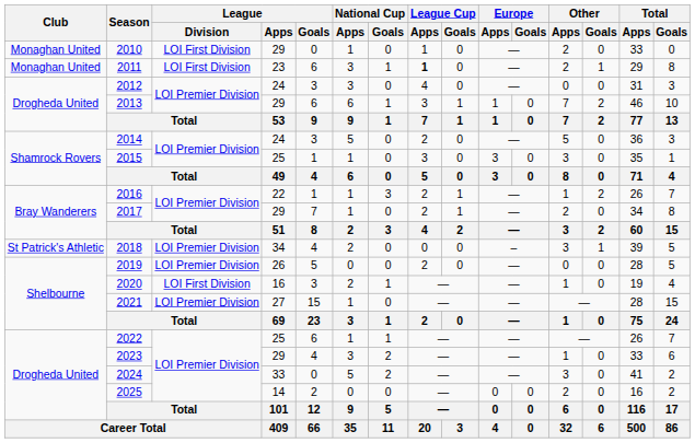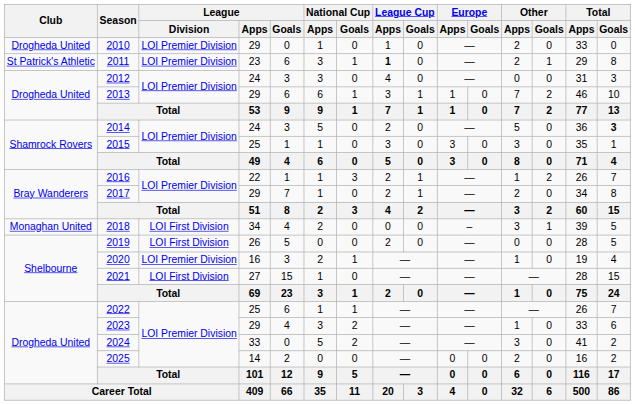2010 | Club: Monaghan United -> Drogheda United
2010 | League / Division: LOI First Division -> LOI Premier Division
2011 | Club: Monaghan United -> St Patrick's Athletic
2011 | League / Division: LOI First Division -> LOI Premier Division
2014 | Total / Goals: normal -> bold
2018 | Club: St Patrick's Athletic -> Monaghan United
2018 | League / Division: LOI Premier Division -> LOI First Division
2019 | League / Division: LOI Premier Division -> LOI First Division
2020 | League / Division: LOI First Division -> LOI Premier Division
2021 | League / Division: LOI Premier Division -> LOI First Division
